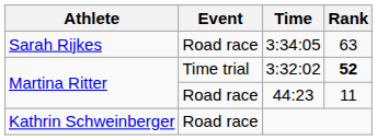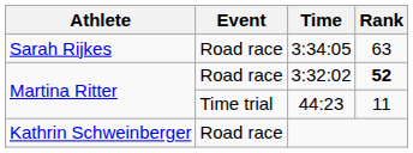3:32:02 | Event: Time trial -> Road race
44:23 | Event: Road race -> Time trial
